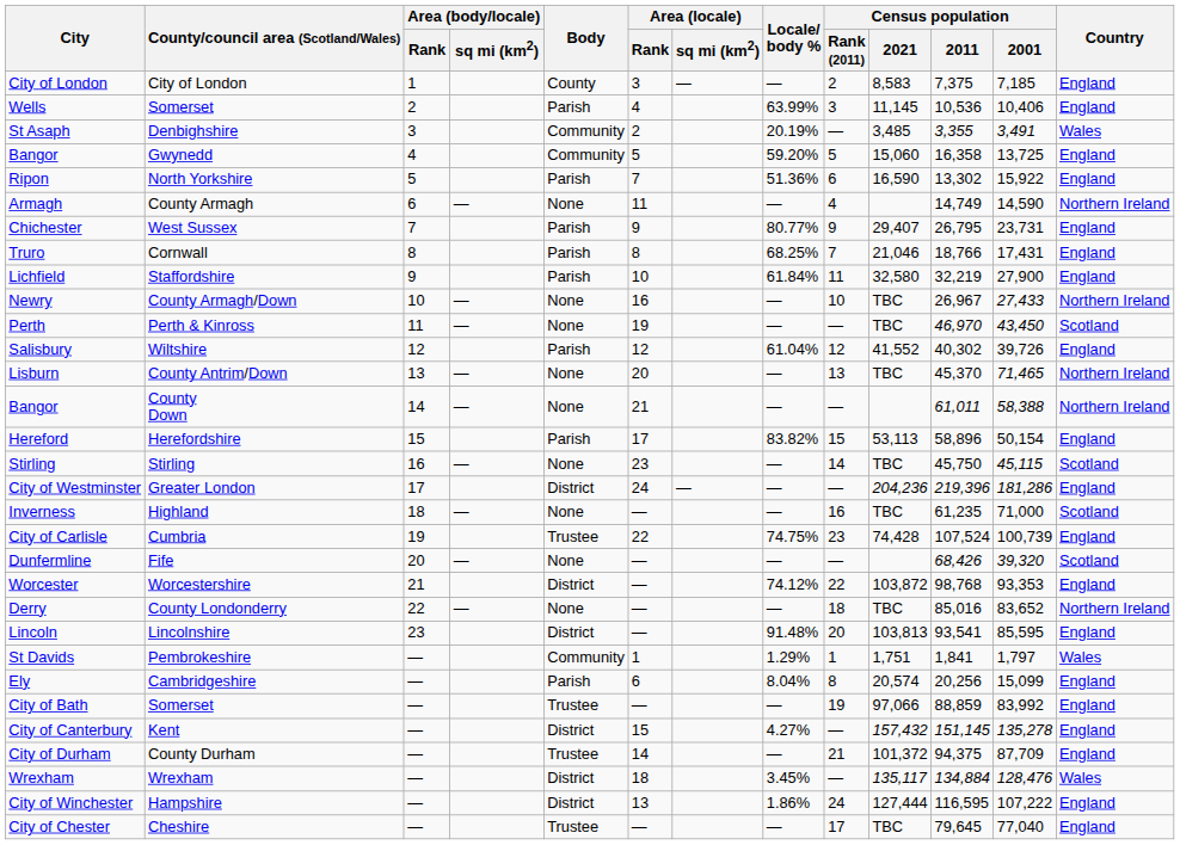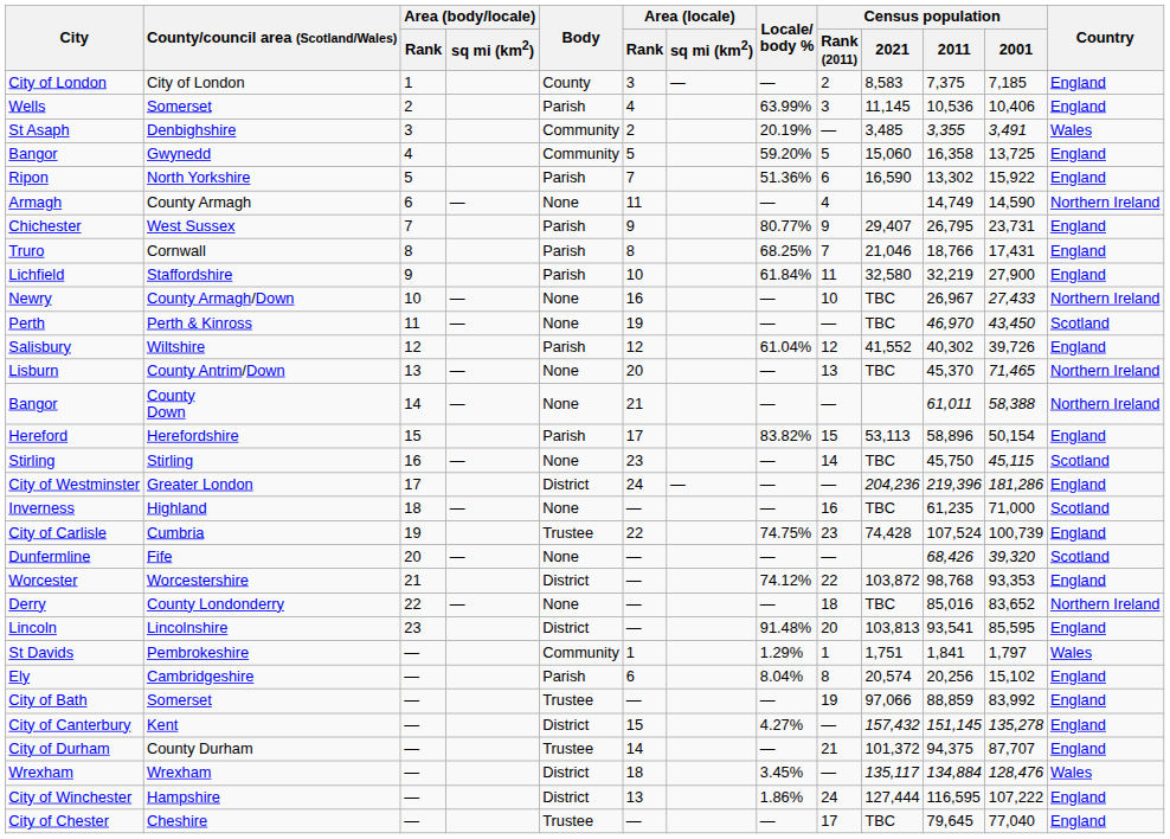Ely | Census population / 2001: 15,099 -> 15,102
City of Durham | Census population / 2001: 87,709 -> 87,707
